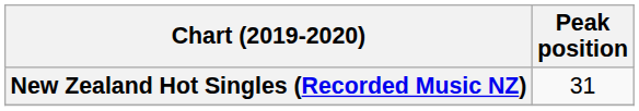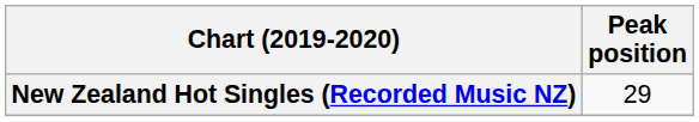New Zealand Hot Singles (Recorded Music NZ) | Peak position: 31 -> 29
